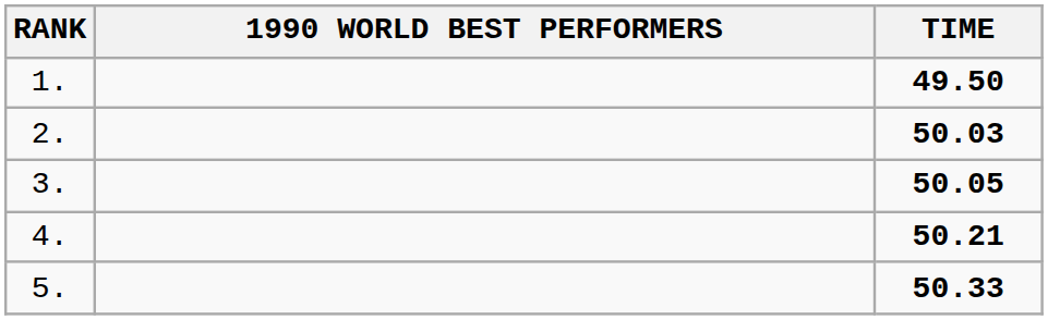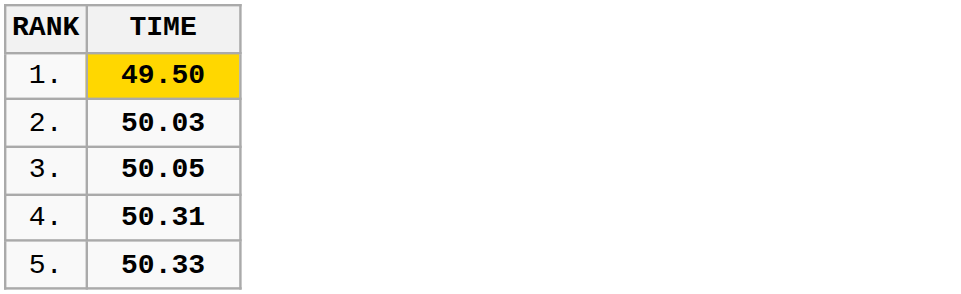- column: 1990 WORLD BEST PERFORMERS
1. | TIME: no background -> gold background
4. | TIME: 50.21 -> 50.31
